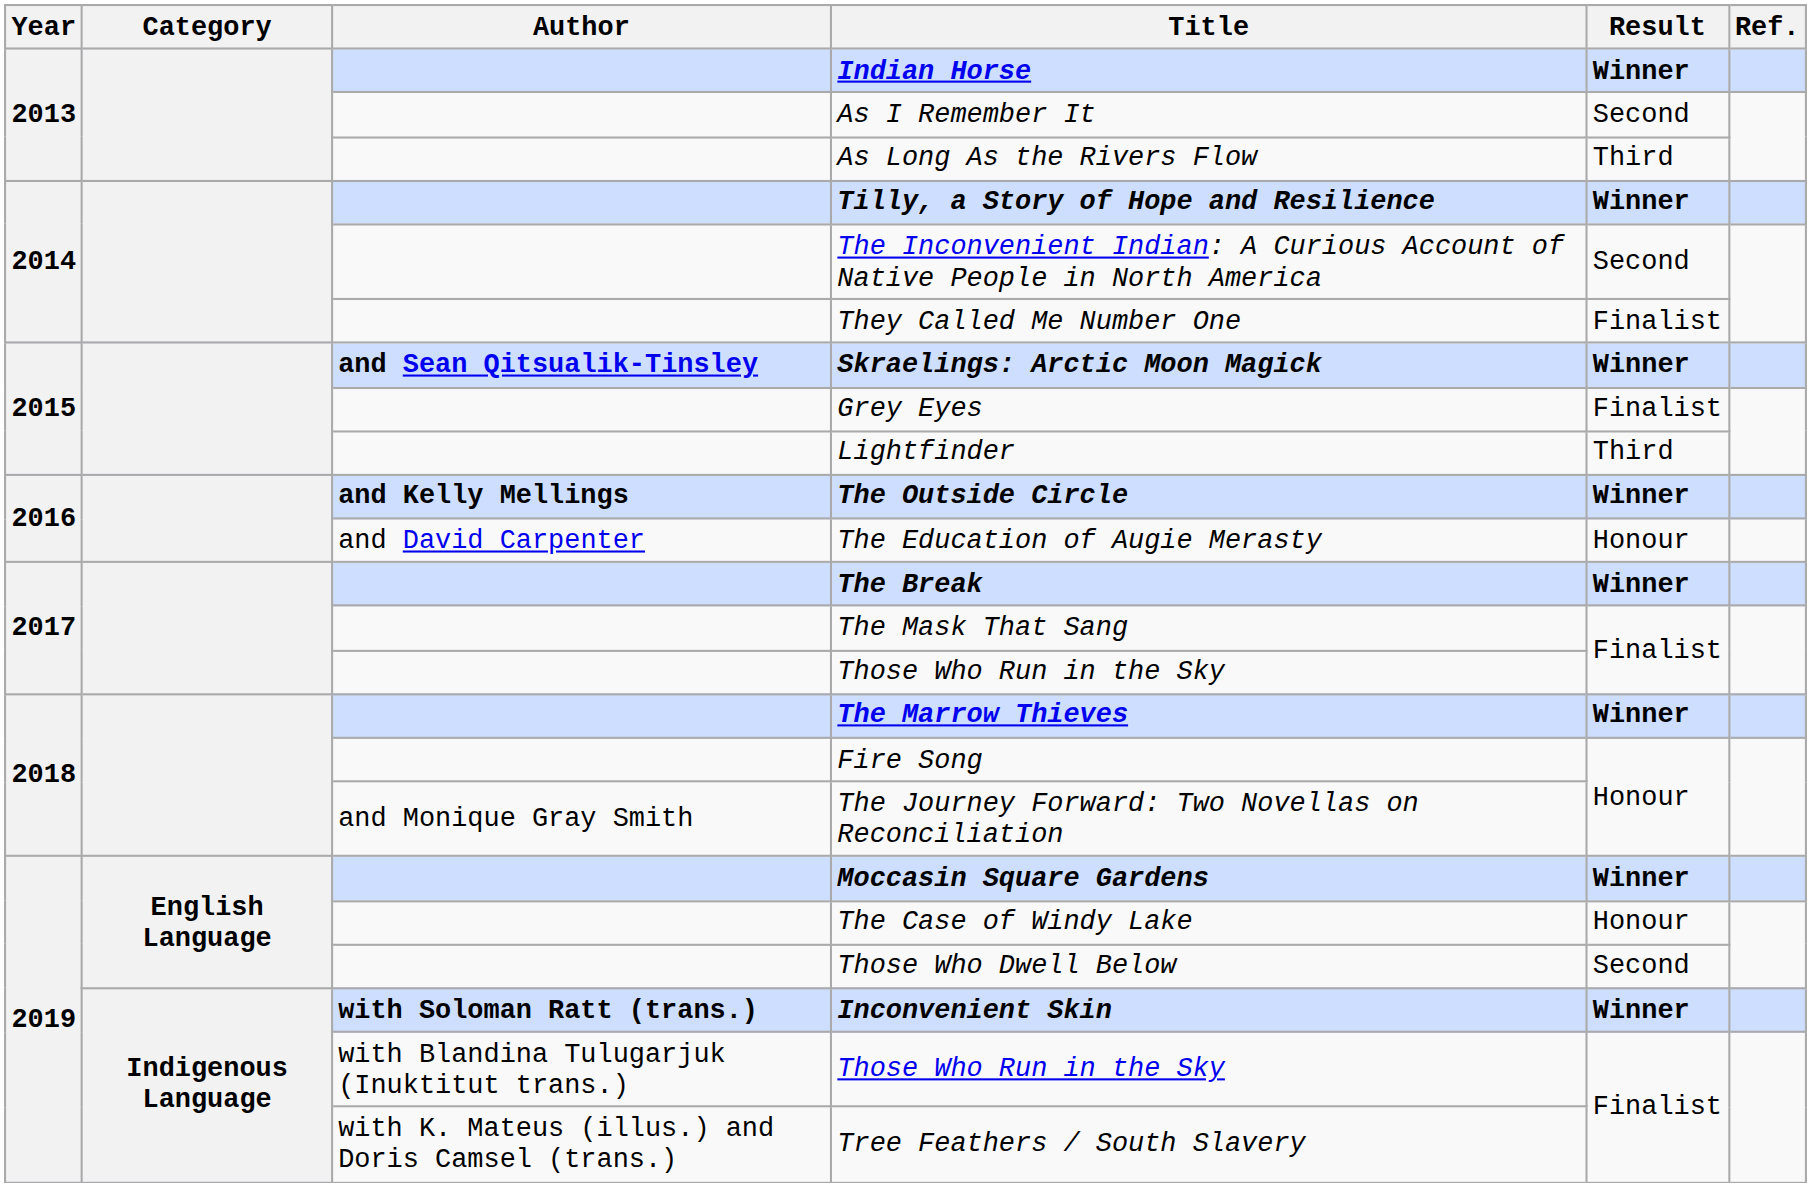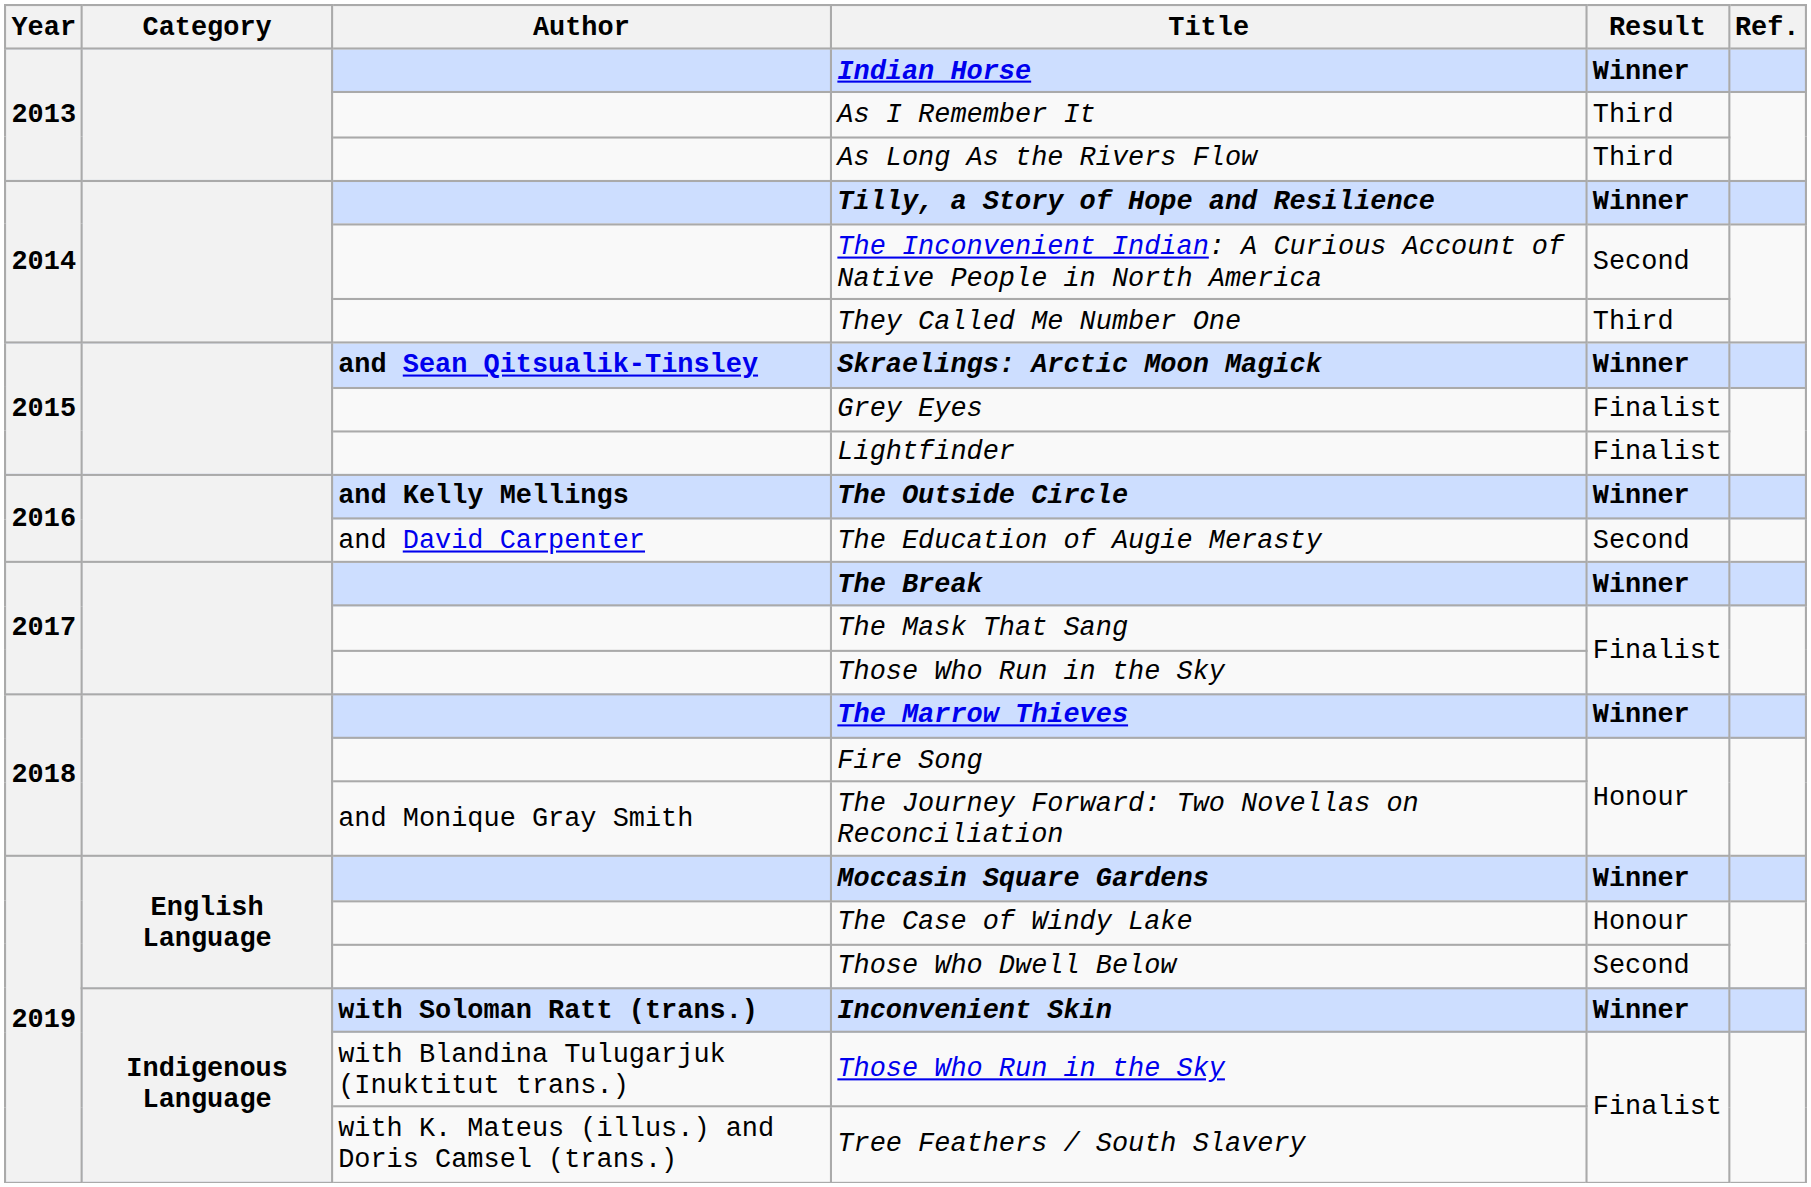As I Remember It | Result: Second -> Third
They Called Me Number One | Result: Finalist -> Third
Lightfinder | Result: Third -> Finalist
The Education of Augie Merasty | Result: Honour -> Second
